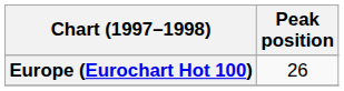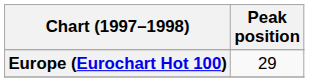Europe (Eurochart Hot 100) | Peak position: 26 -> 29
